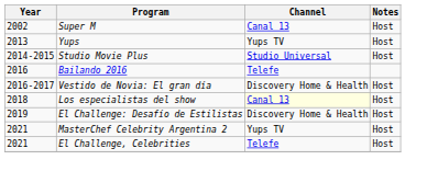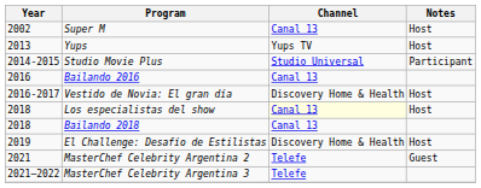Studio Movie Plus | Notes: Host -> Participant
Bailando 2016 | Channel: Telefe -> Canal 13
+ row: 2018 | Bailando 2018 | Canal 13
MasterChef Celebrity Argentina 2 | Channel: Yups TV -> Telefe
MasterChef Celebrity Argentina 2 | Notes: Host -> Guest
- row: 2021 | El Challenge, Celebrities | Telefe | Host
+ row: 2021–2022 | MasterChef Celebrity Argentina 3 | Telefe
